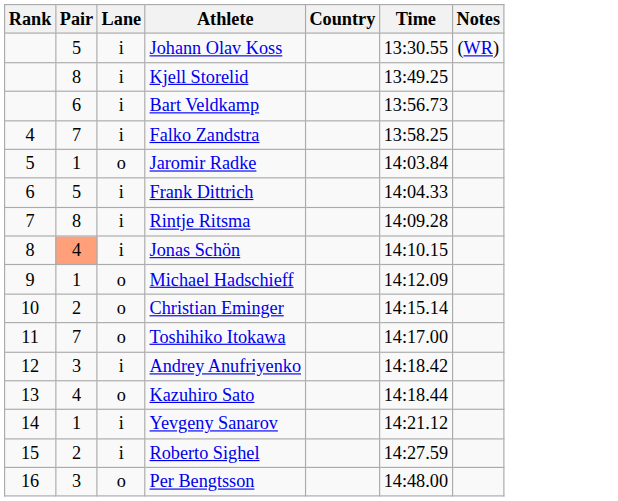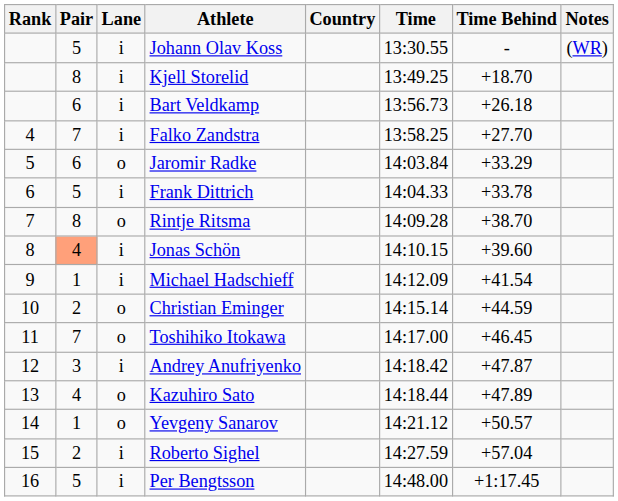+ column: Time Behind | - | +18.70 | +26.18 | +27.70 | +33.29 | +33.78 | +38.70 | +39.60 | +41.54 | +44.59 | +46.45 | +47.87 | +47.89 | +50.57 | +57.04 | +1:17.45
Jaromir Radke | Pair: 1 -> 6
Rintje Ritsma | Lane: i -> o
Michael Hadschieff | Lane: o -> i
Yevgeny Sanarov | Lane: i -> o
Per Bengtsson | Pair: 3 -> 5
Per Bengtsson | Lane: o -> i
